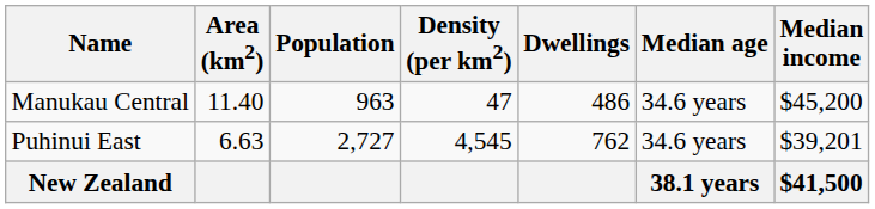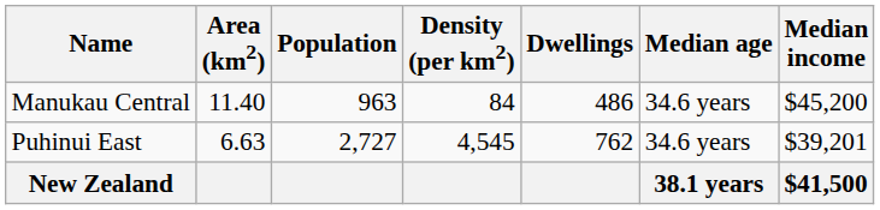Manukau Central | Density (per km2): 47 -> 84
